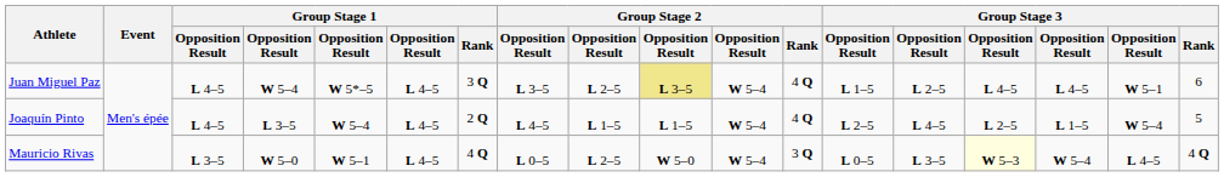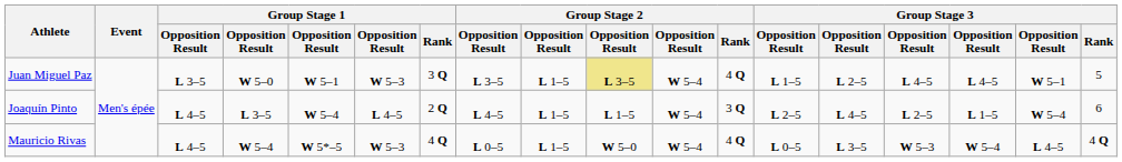Juan Miguel Paz | column 3: L 4–5 -> L 3–5
Juan Miguel Paz | column 4: W 5–4 -> W 5–0
Juan Miguel Paz | column 5: W 5*–5 -> W 5–1
Juan Miguel Paz | column 6: L 4–5 -> W 5–3
Juan Miguel Paz | column 9: L 2–5 -> L 1–5
Juan Miguel Paz | Group Stage 3 / Rank: 6 -> 5
Joaquín Pinto | Group Stage 2 / Rank: 4 Q -> 3 Q
Joaquín Pinto | Group Stage 3 / Rank: 5 -> 6
Mauricio Rivas | column 3: L 3–5 -> L 4–5
Mauricio Rivas | column 4: W 5–0 -> W 5–4
Mauricio Rivas | column 5: W 5–1 -> W 5*–5
Mauricio Rivas | column 6: L 4–5 -> W 5–3
Mauricio Rivas | column 9: L 2–5 -> L 1–5
Mauricio Rivas | Group Stage 2 / Rank: 3 Q -> 4 Q
Mauricio Rivas | column 15: lightyellow background -> no background
